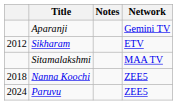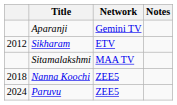columns swapped: Network <-> Notes
